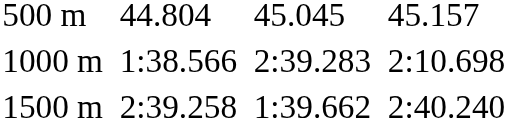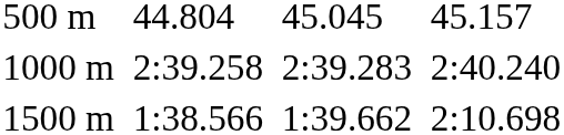1000 m | column 3: 1:38.566 -> 2:39.258
1000 m | column 7: 2:10.698 -> 2:40.240
1500 m | column 3: 2:39.258 -> 1:38.566
1500 m | column 7: 2:40.240 -> 2:10.698
